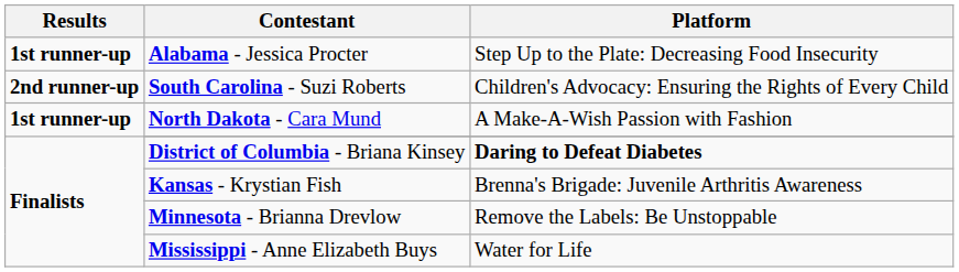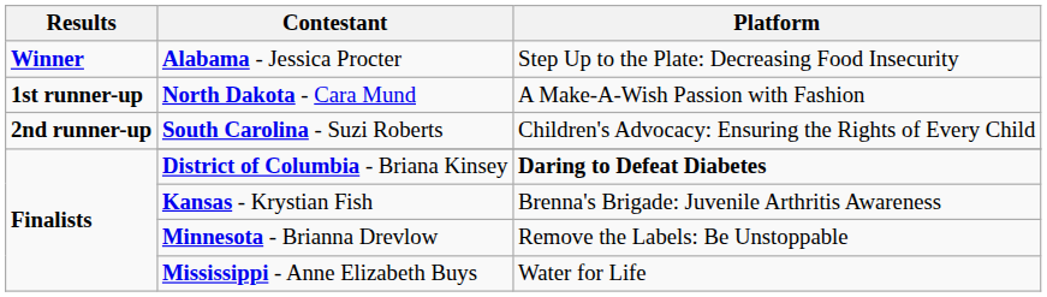Alabama - Jessica Procter | Results: 1st runner-up -> Winner
rows swapped: North Dakota - Cara Mund <-> South Carolina - Suzi Roberts
